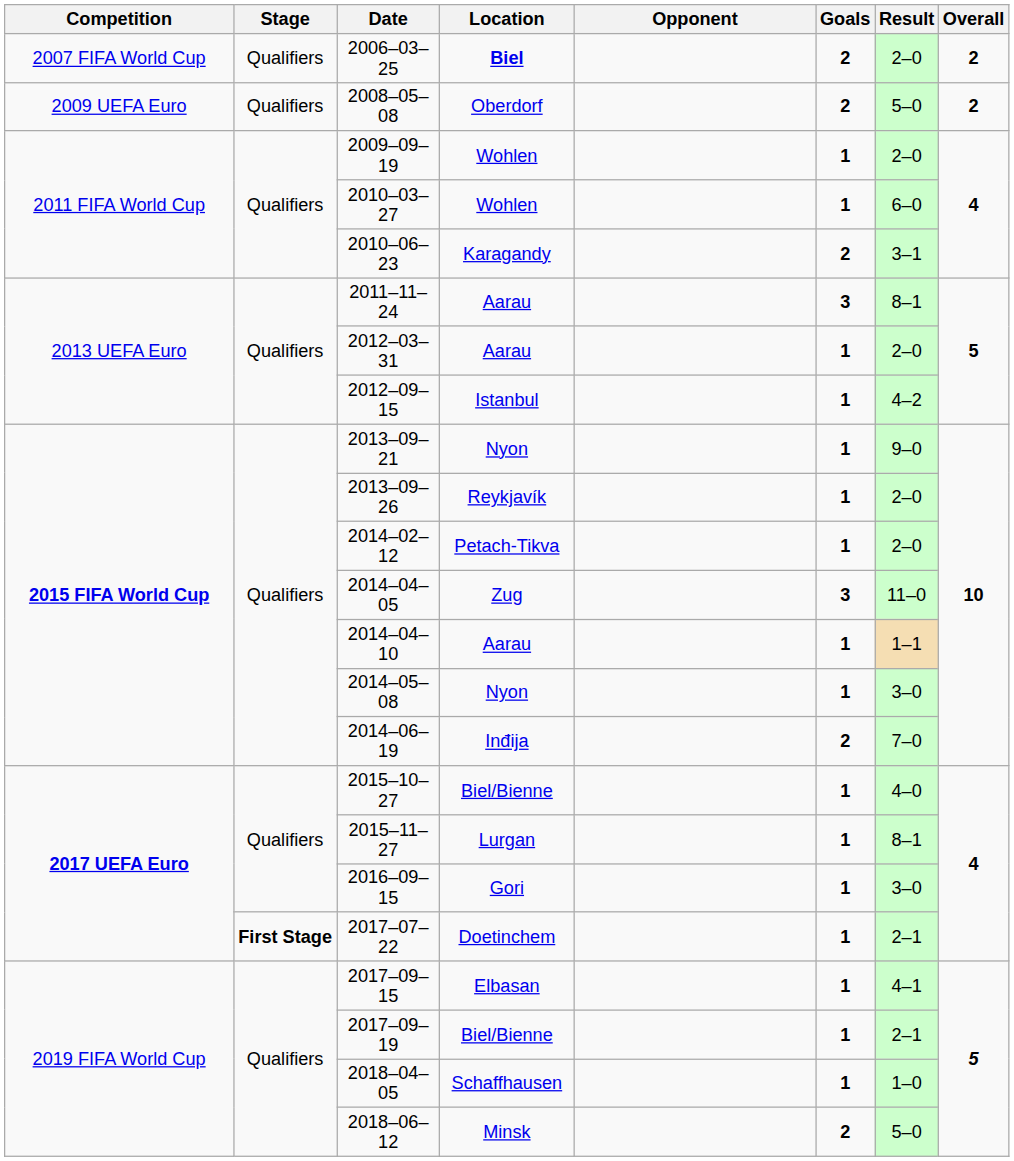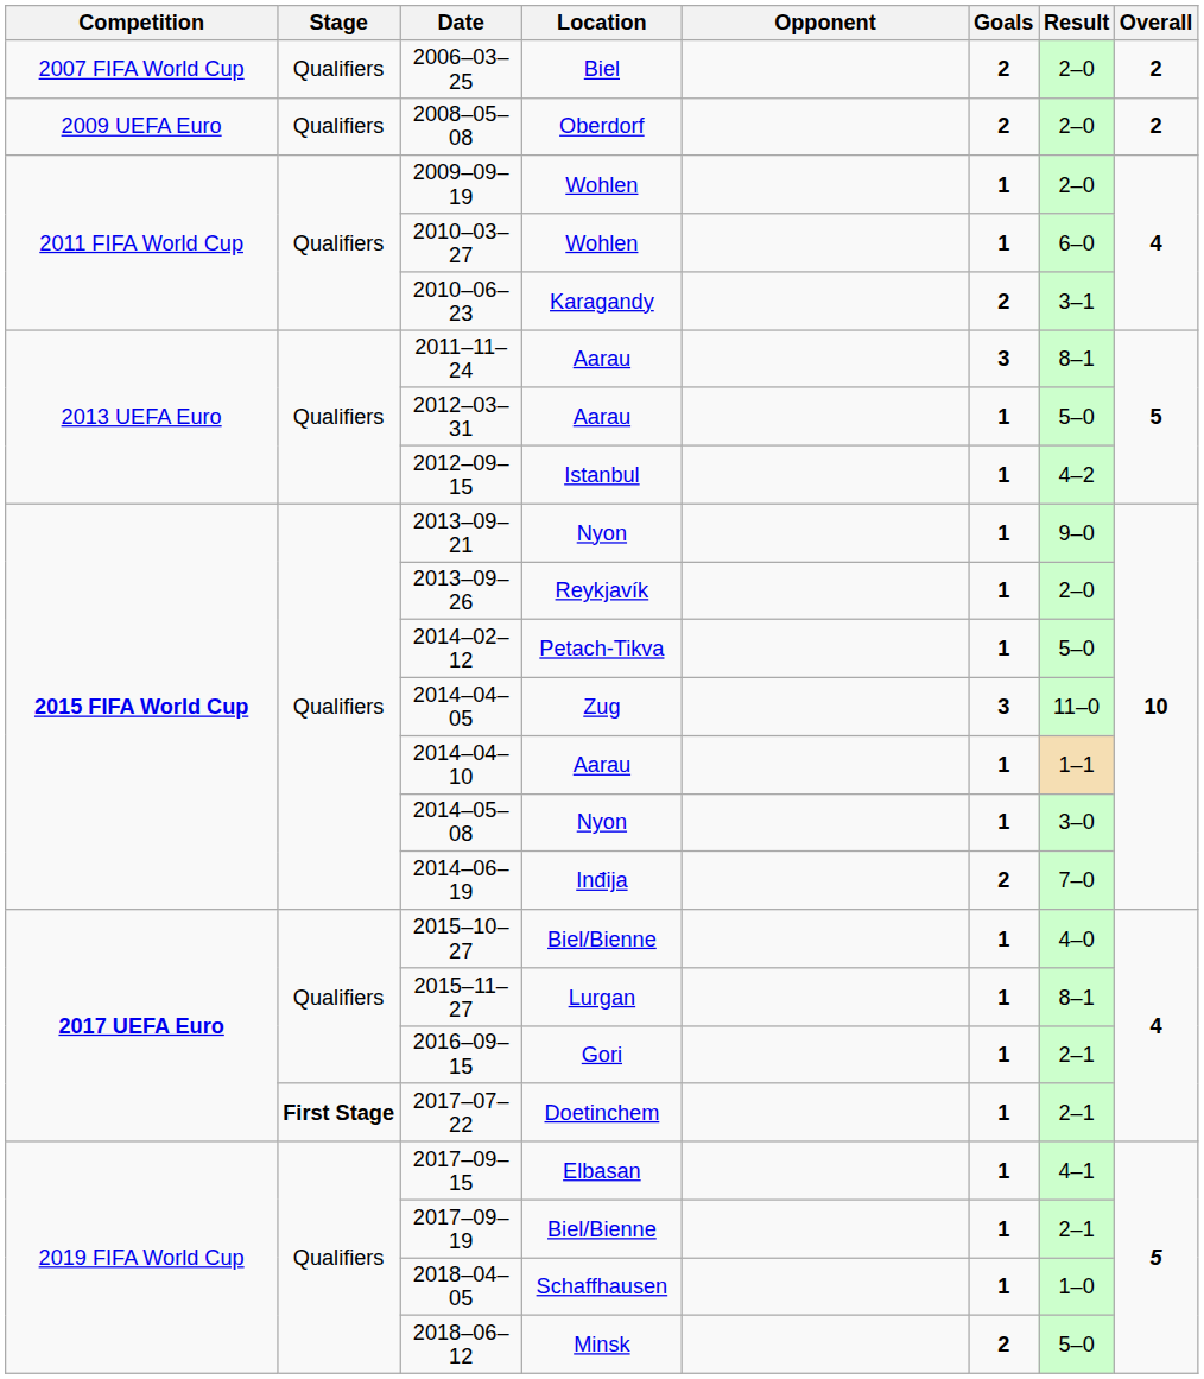2006–03–25 | Location: bold -> normal
2008–05–08 | Result: 5–0 -> 2–0
2012–03–31 | Result: 2–0 -> 5–0
2014–02–12 | Result: 2–0 -> 5–0
2016–09–15 | Result: 3–0 -> 2–1
